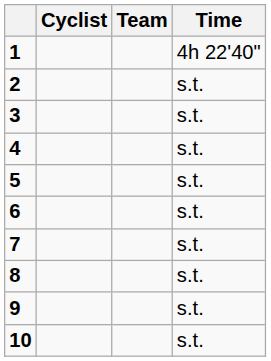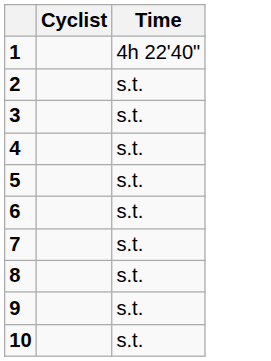- column: Team
